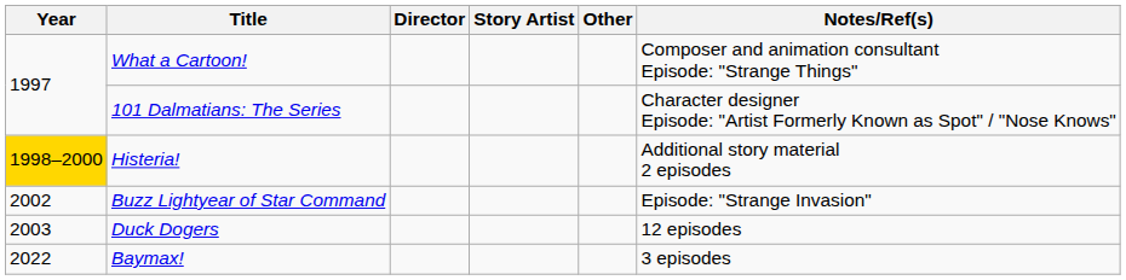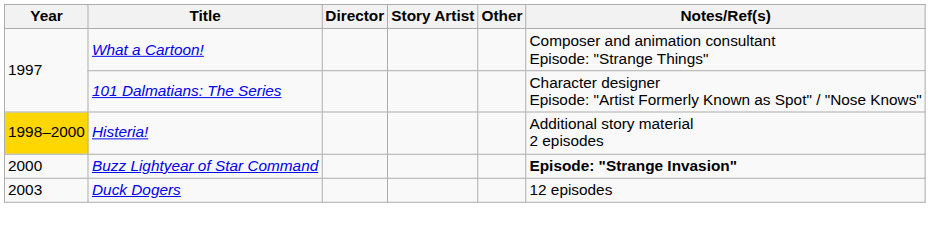Buzz Lightyear of Star Command | Year: 2002 -> 2000
Buzz Lightyear of Star Command | Notes/Ref(s): normal -> bold
- row: 2022 | Baymax! | 3 episodes
